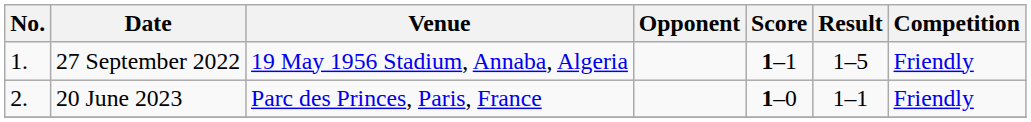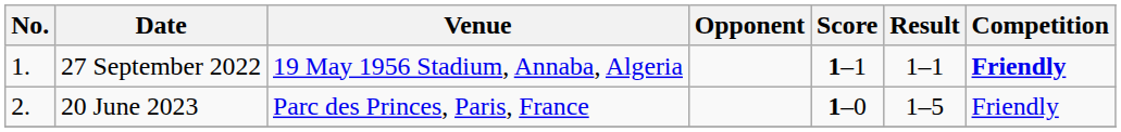27 September 2022 | Result: 1–5 -> 1–1
27 September 2022 | Competition: normal -> bold
20 June 2023 | Result: 1–1 -> 1–5
